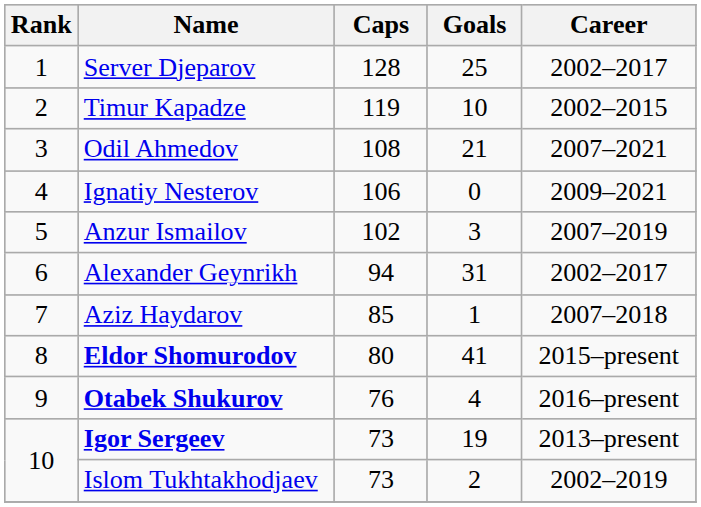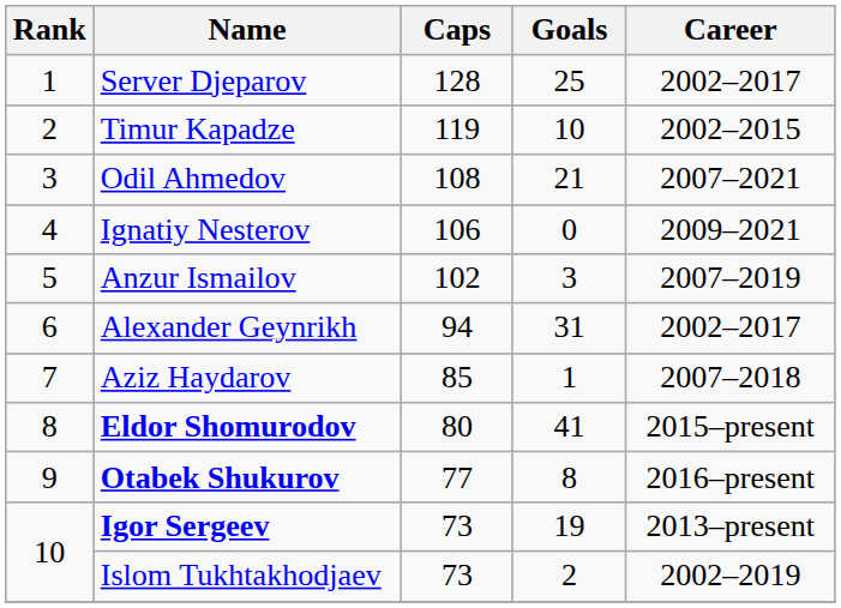Otabek Shukurov | Caps: 76 -> 77
Otabek Shukurov | Goals: 4 -> 8
